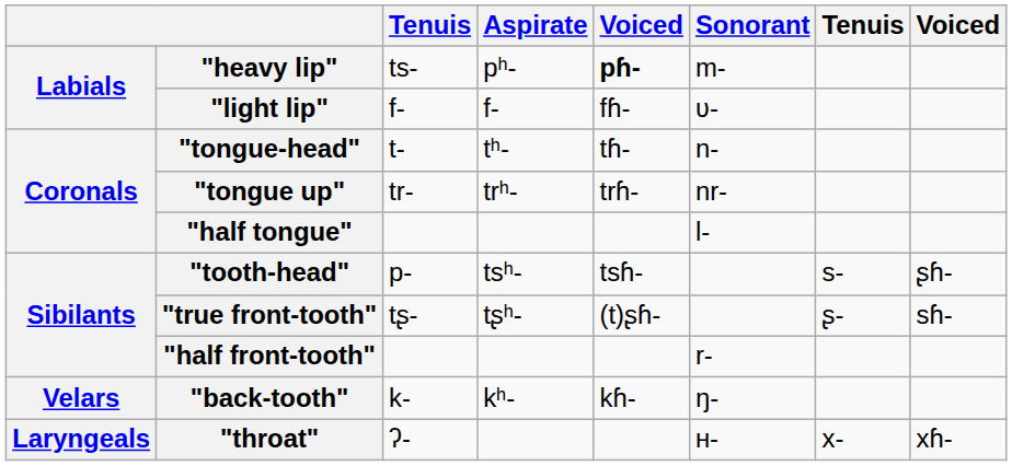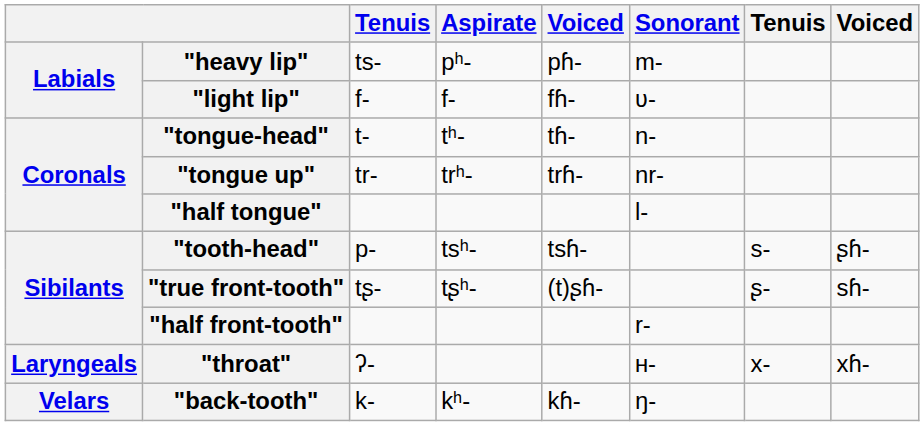"heavy lip" | column 5: bold -> normal
rows swapped: "back-tooth" <-> "throat"
